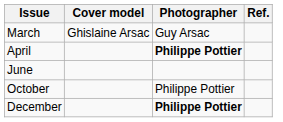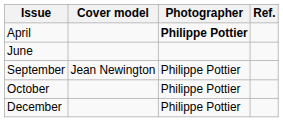- row: March | Ghislaine Arsac | Guy Arsac
+ row: September | Jean Newington | Philippe Pottier
December | Photographer: bold -> normal
